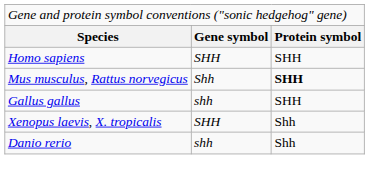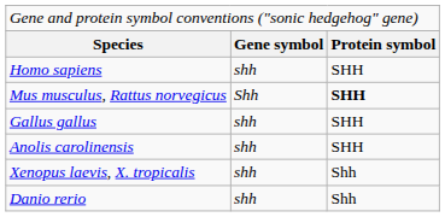Homo sapiens | column 2: SHH -> shh
+ row: Anolis carolinensis | shh | SHH
Xenopus laevis, X. tropicalis | column 2: SHH -> shh
